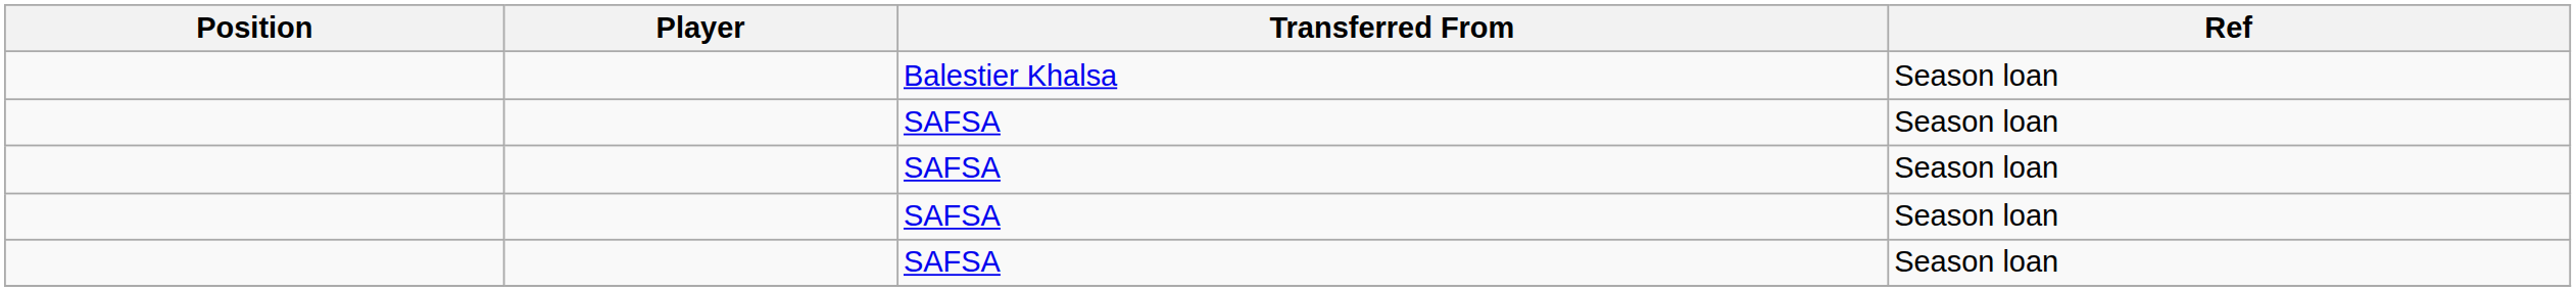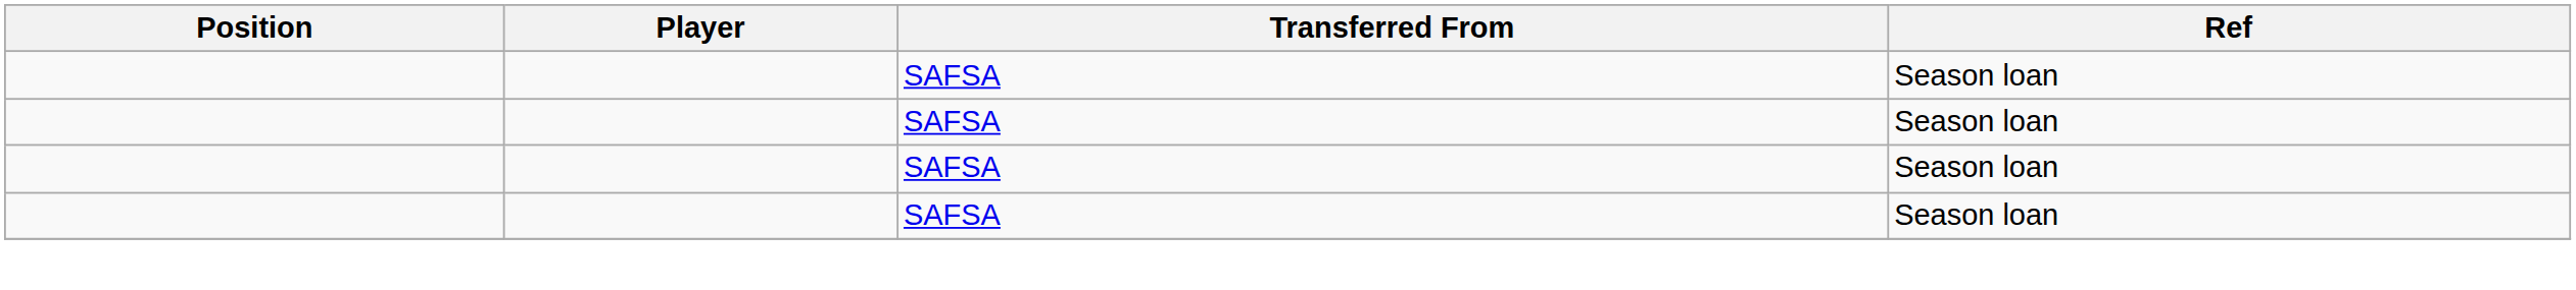- row: Balestier Khalsa | Season loan
